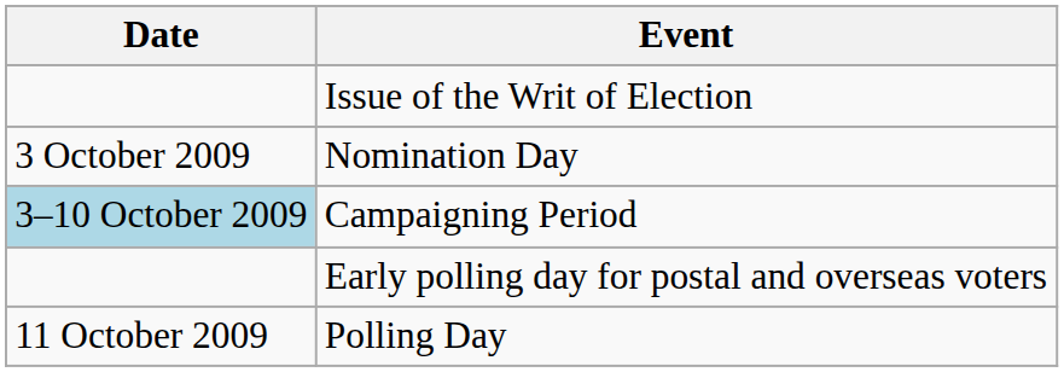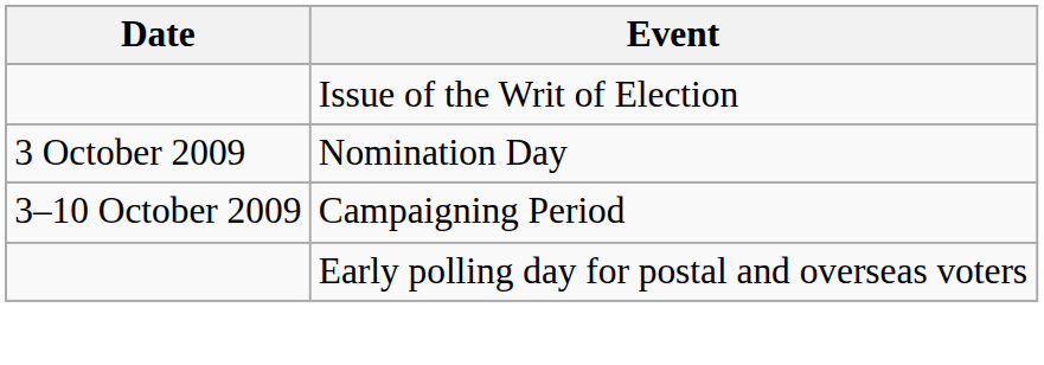Campaigning Period | Date: lightblue background -> no background
- row: 11 October 2009 | Polling Day
